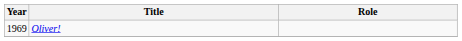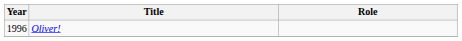Oliver! | Year: 1969 -> 1996
